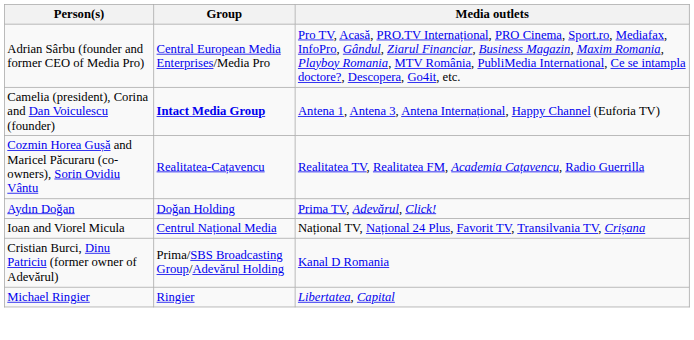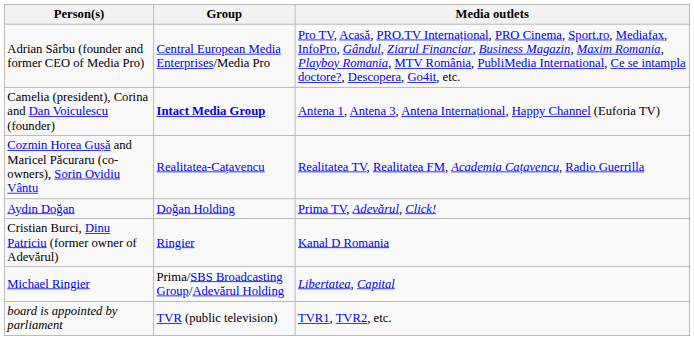- row: Ioan and Viorel Micula | Centrul Național Media | Național TV, Național 24 Plus, Favorit TV, Transilvania TV, Crișana
Cristian Burci, Dinu Patriciu (former owner of Adevărul) | Group: Prima/SBS Broadcasting Group/Adevărul Holding -> Ringier
Michael Ringier | Group: Ringier -> Prima/SBS Broadcasting Group/Adevărul Holding
+ row: board is appointed by parliament | TVR (public television) | TVR1, TVR2, etc.
